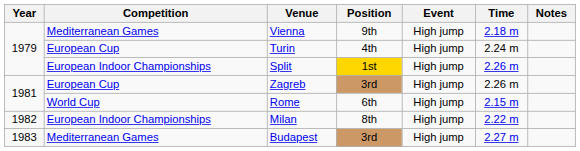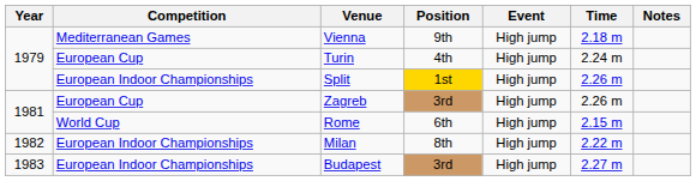Budapest | Competition: Mediterranean Games -> European Indoor Championships
